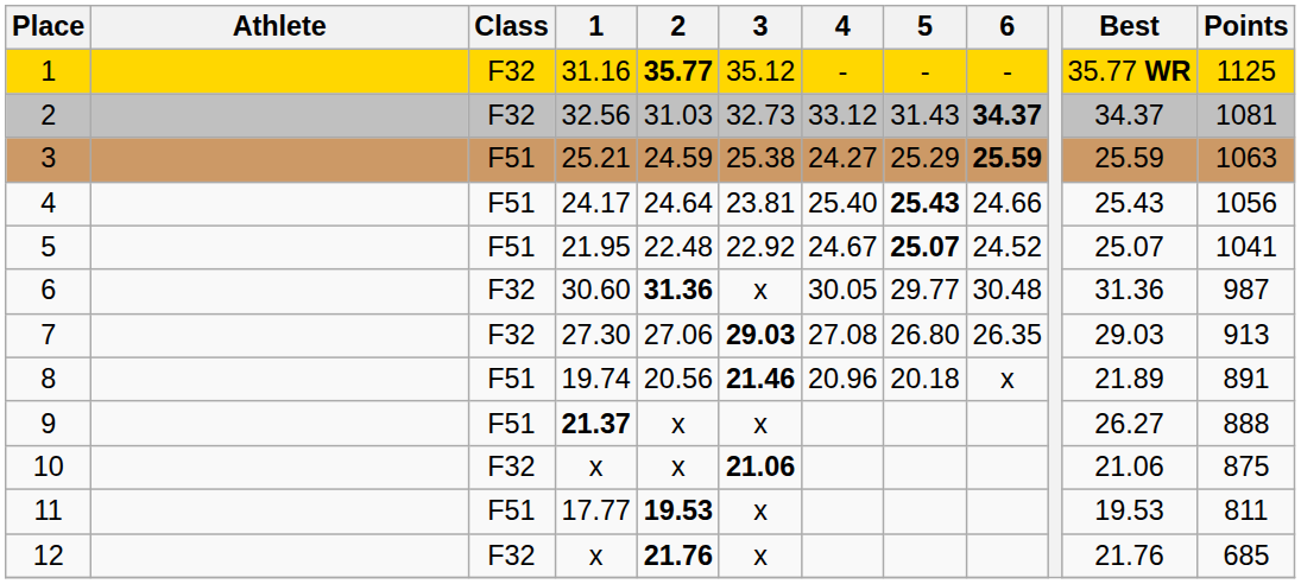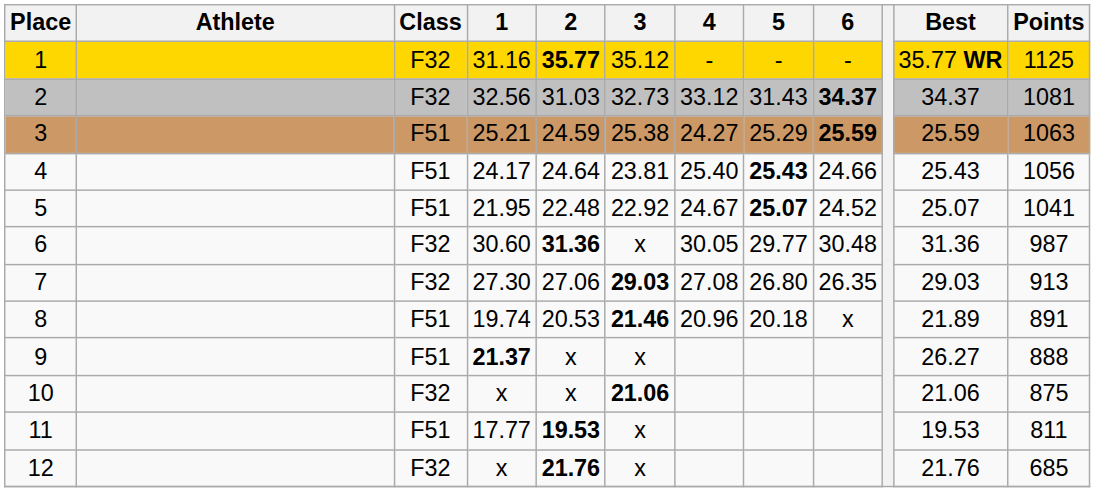8 | 2: 20.56 -> 20.53
